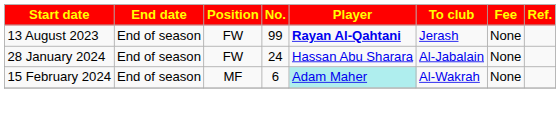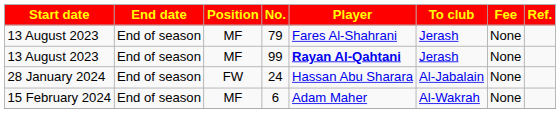+ row: 13 August 2023 | End of season | MF | 79 | Fares Al-Shahrani | Jerash | None
99 | Position: FW -> MF
6 | Player: paleturquoise background -> no background
